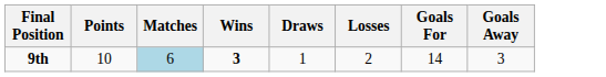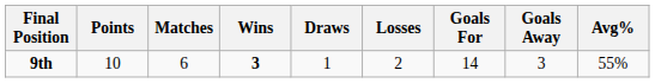+ column: Avg% | 55%
9th | Matches: lightblue background -> no background
